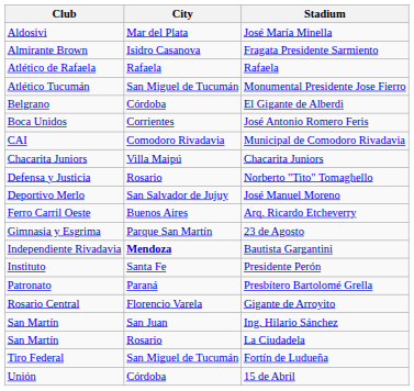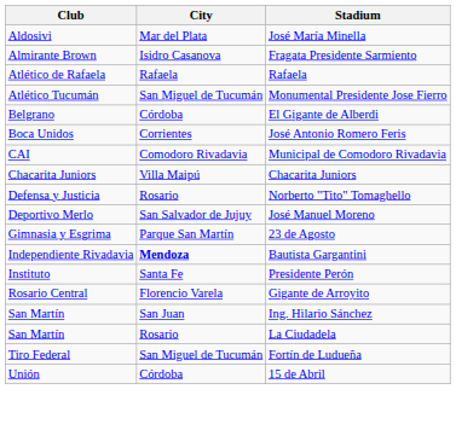- row: Ferro Carril Oeste | Buenos Aires | Arq. Ricardo Etcheverry
- row: Patronato | Paraná | Presbítero Bartolomé Grella
